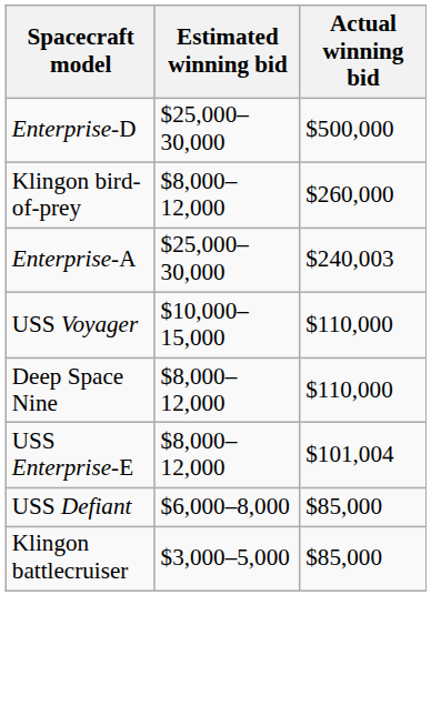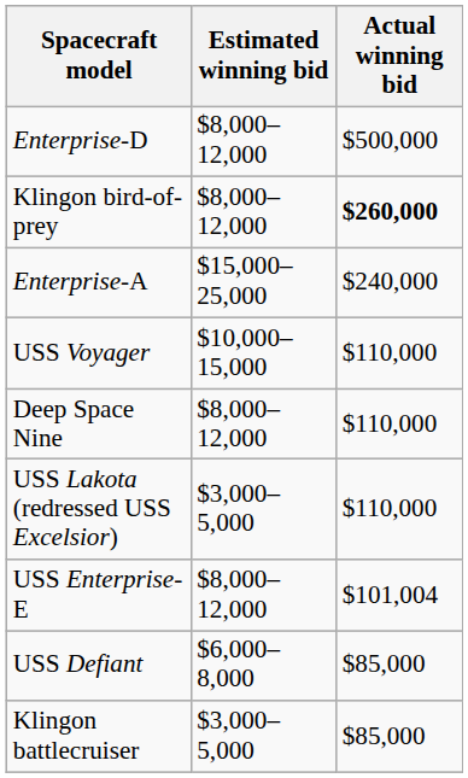Enterprise-D | Estimated winning bid: $25,000–30,000 -> $8,000–12,000
Klingon bird-of-prey | Actual winning bid: normal -> bold
Enterprise-A | Estimated winning bid: $25,000–30,000 -> $15,000–25,000
Enterprise-A | Actual winning bid: $240,003 -> $240,000
+ row: USS Lakota (redressed USS Excelsior) | $3,000–5,000 | $110,000
